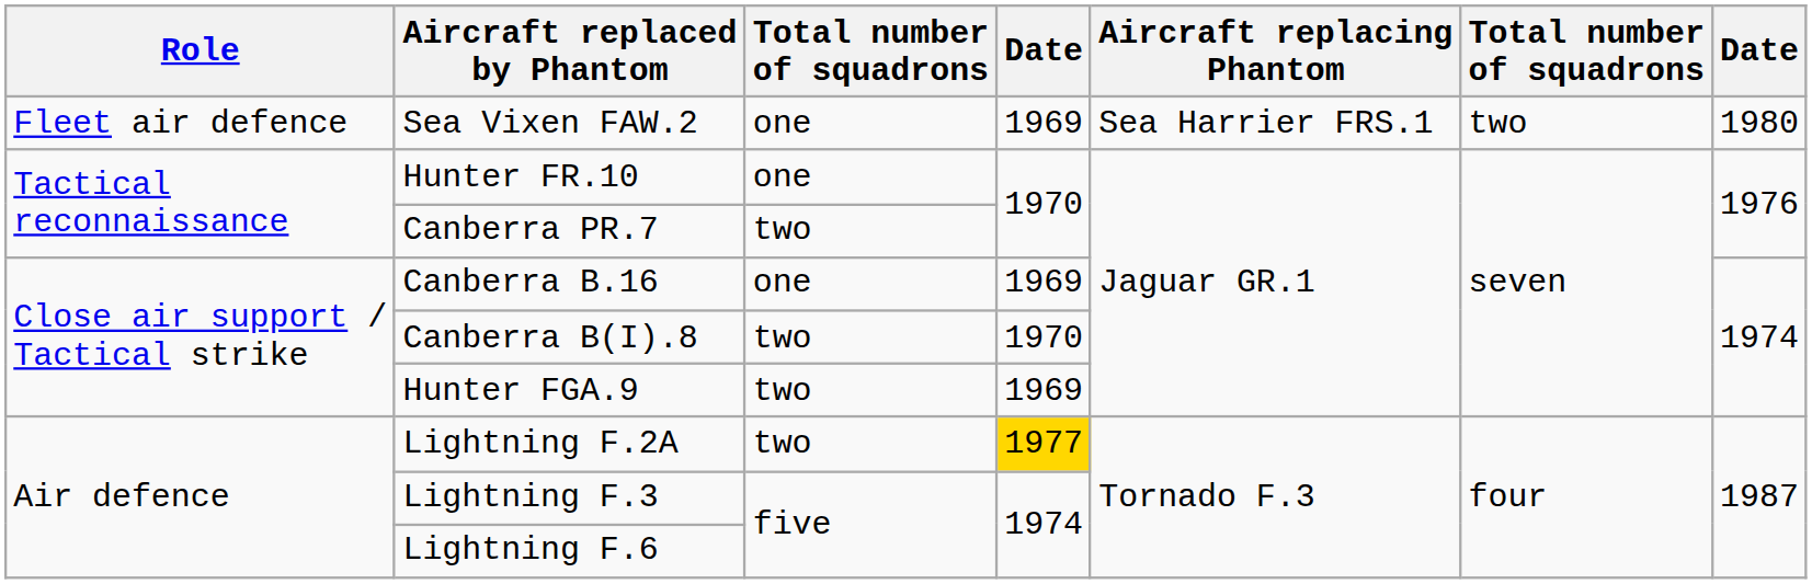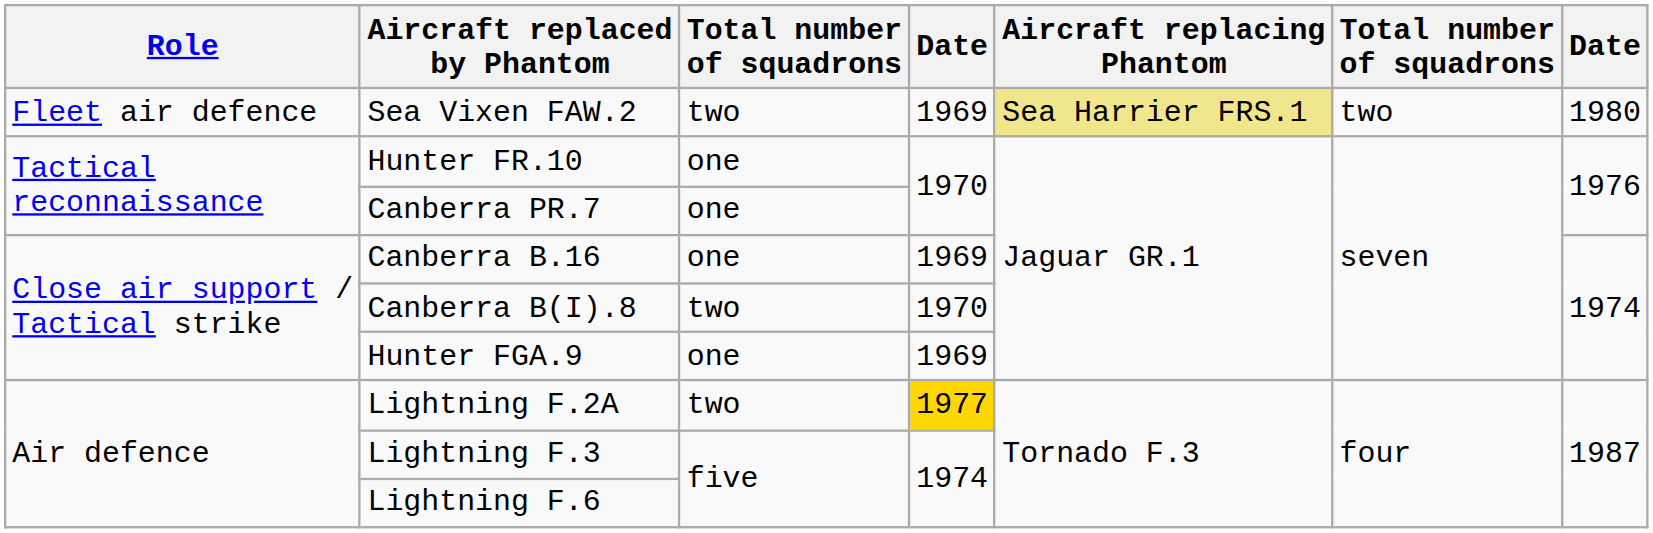Sea Vixen FAW.2 | column 3: one -> two
Sea Vixen FAW.2 | Aircraft replacing Phantom: no background -> khaki background
Canberra PR.7 | column 3: two -> one
Hunter FGA.9 | column 3: two -> one
